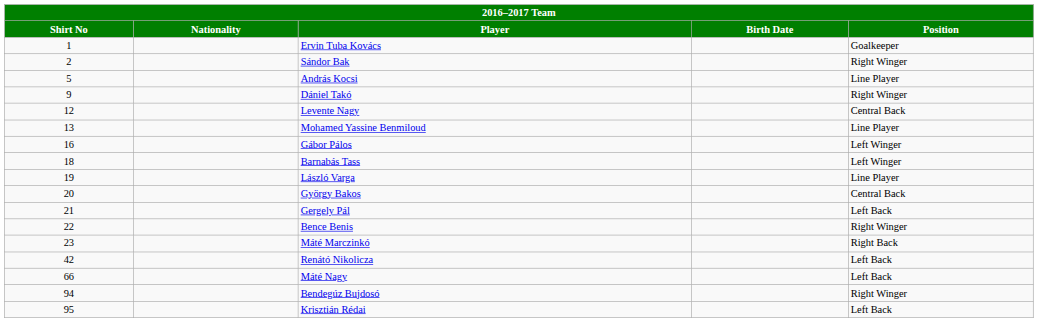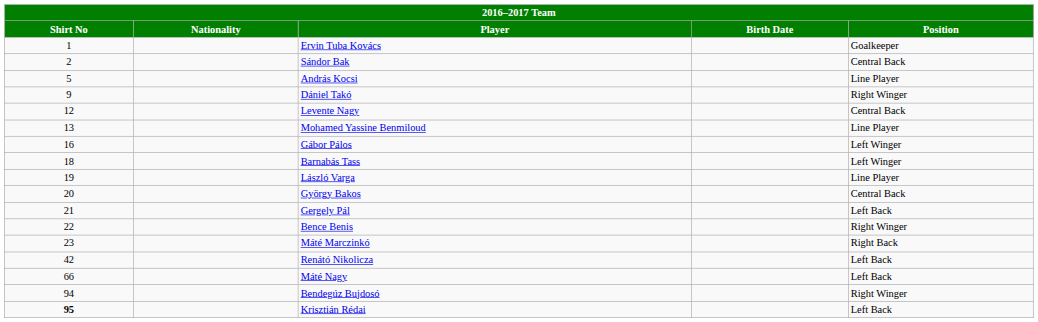Sándor Bak | Position: Right Winger -> Central Back
Krisztián Rédai | Shirt No: normal -> bold
